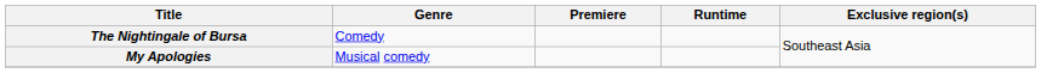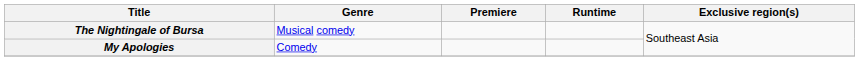The Nightingale of Bursa | Genre: Comedy -> Musical comedy
My Apologies | Genre: Musical comedy -> Comedy
